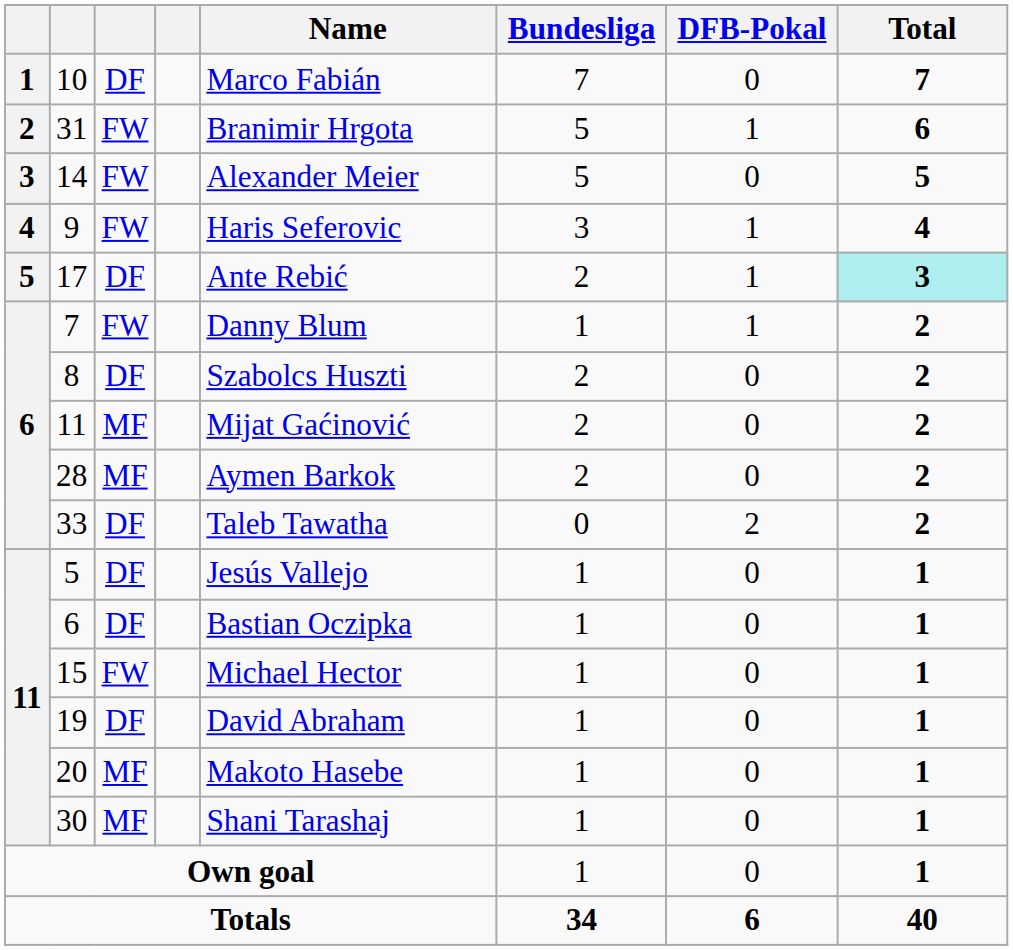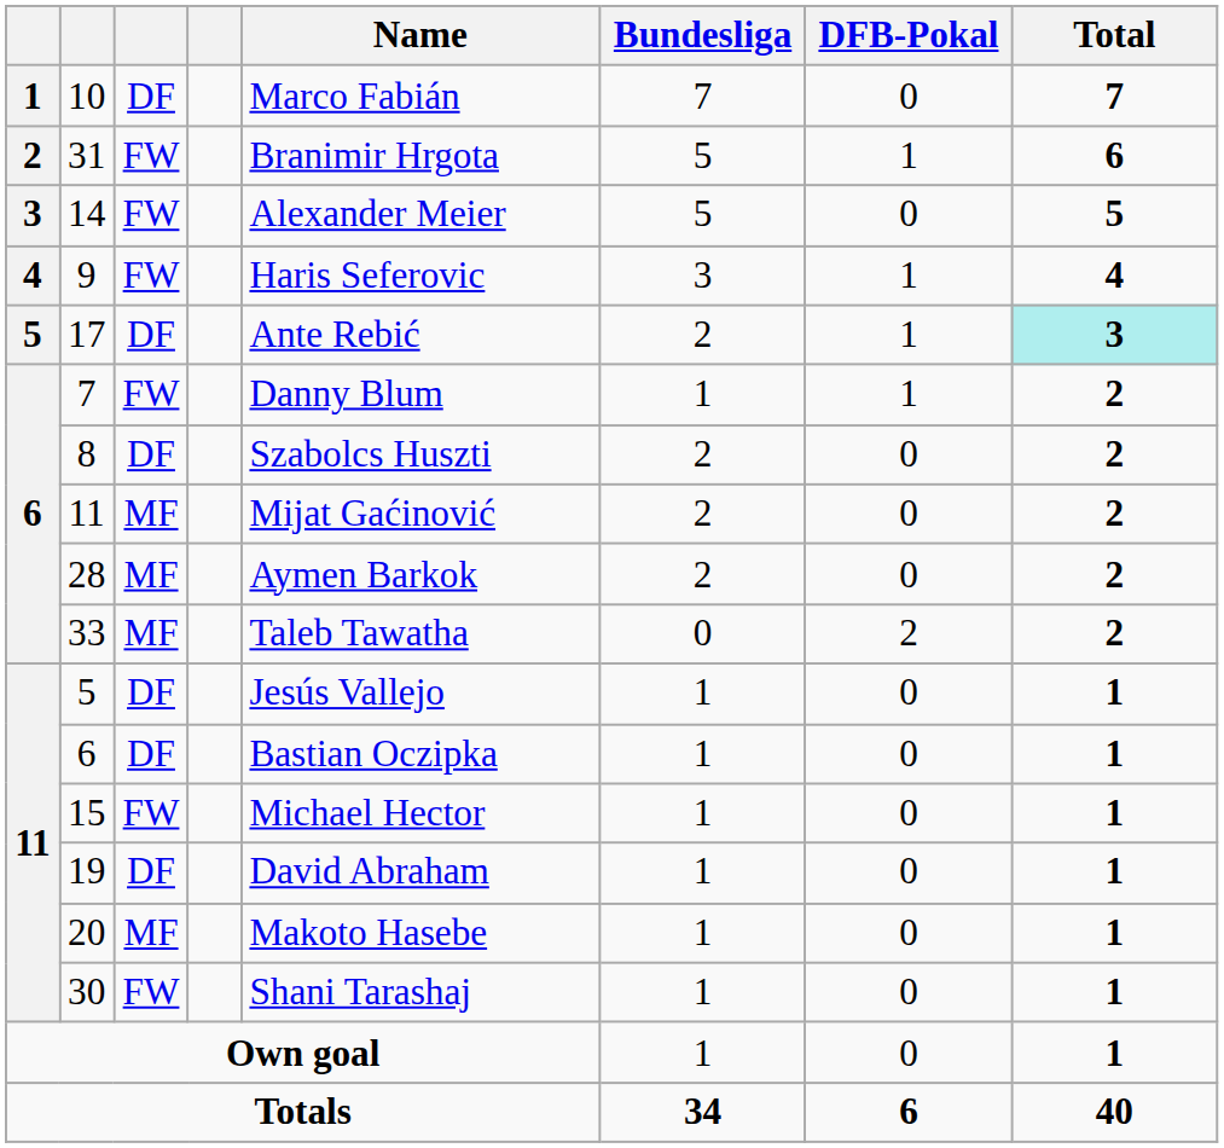33 | column 3: DF -> MF
30 | column 3: MF -> FW
